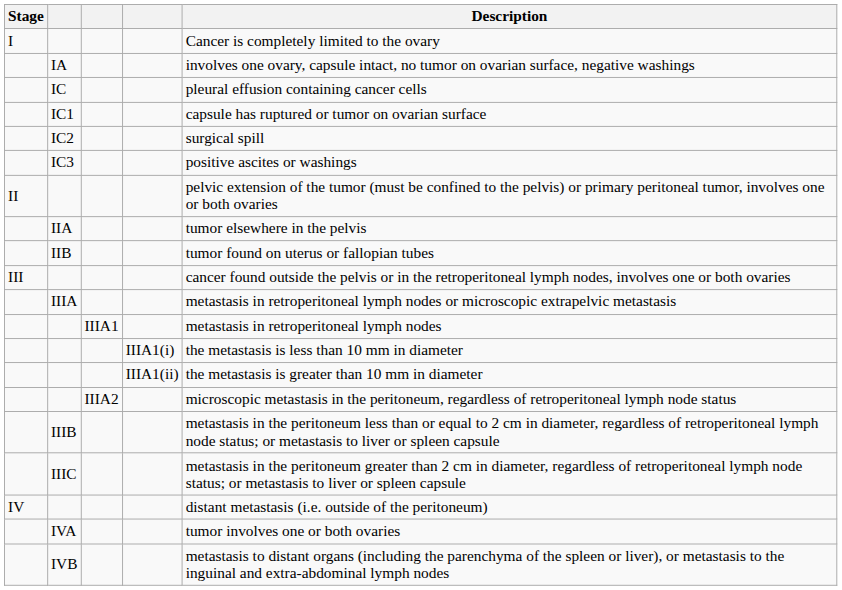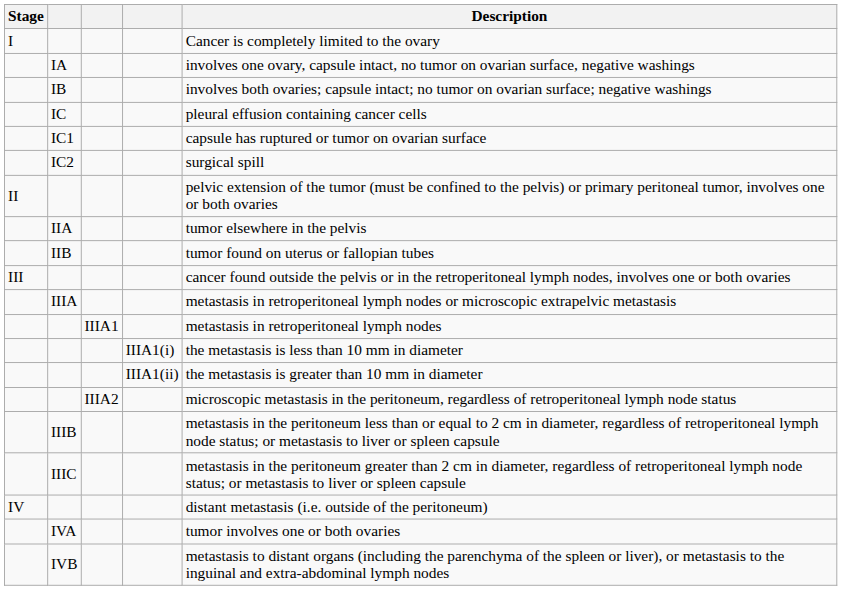+ row: IB | involves both ovaries; capsule intact; no tumor on ovarian surface; negative washings
- row: IC3 | positive ascites or washings
